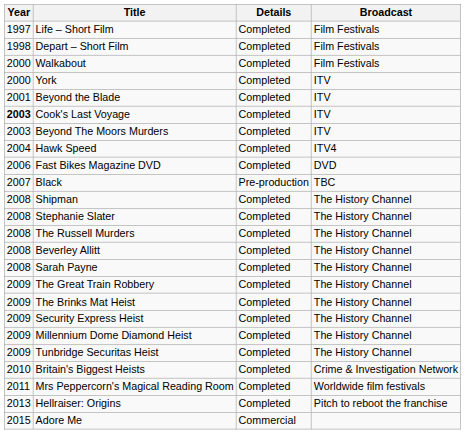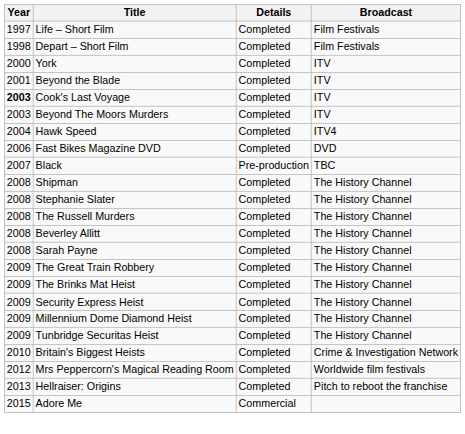- row: 2000 | Walkabout | Completed | Film Festivals
Mrs Peppercorn's Magical Reading Room | Year: 2011 -> 2012
